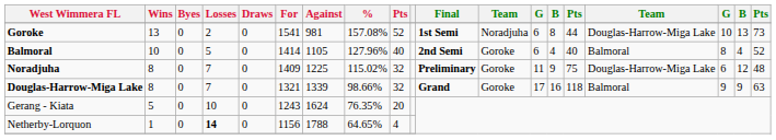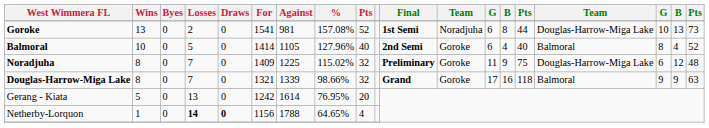Gerang - Kiata | Losses: 10 -> 13
Gerang - Kiata | For: 1243 -> 1242
Gerang - Kiata | Against: 1624 -> 1614
Gerang - Kiata | %: 76.35% -> 76.95%
Netherby-Lorquon | Draws: normal -> bold
